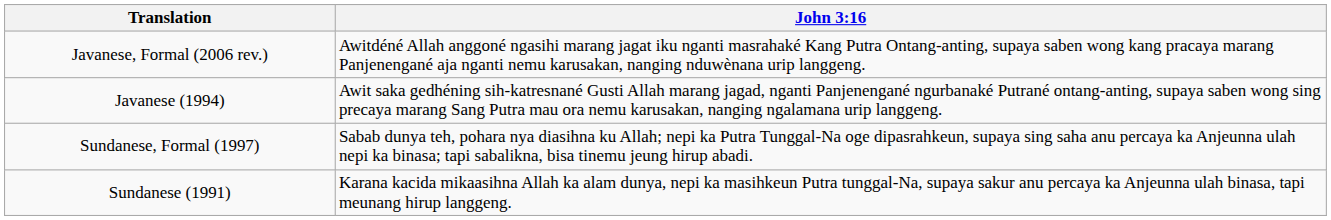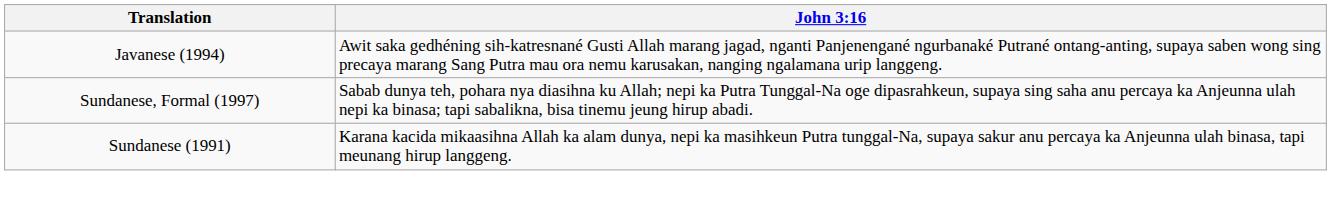- row: Javanese, Formal (2006 rev.) | Awitdéné Allah anggoné ngasihi marang jagat iku nganti masrahaké Kang Putra Ontang-anting, supaya saben wong kang pracaya marang Panjenengané aja nganti nemu karusakan, nanging nduwènana urip langgeng.
